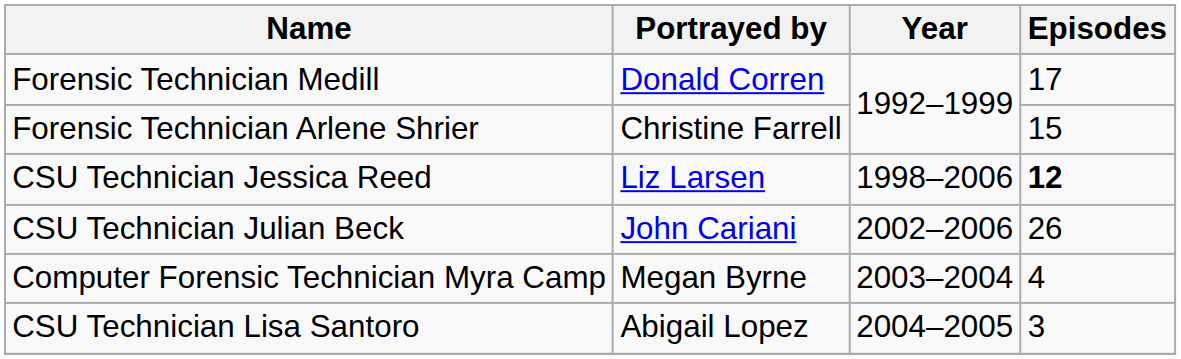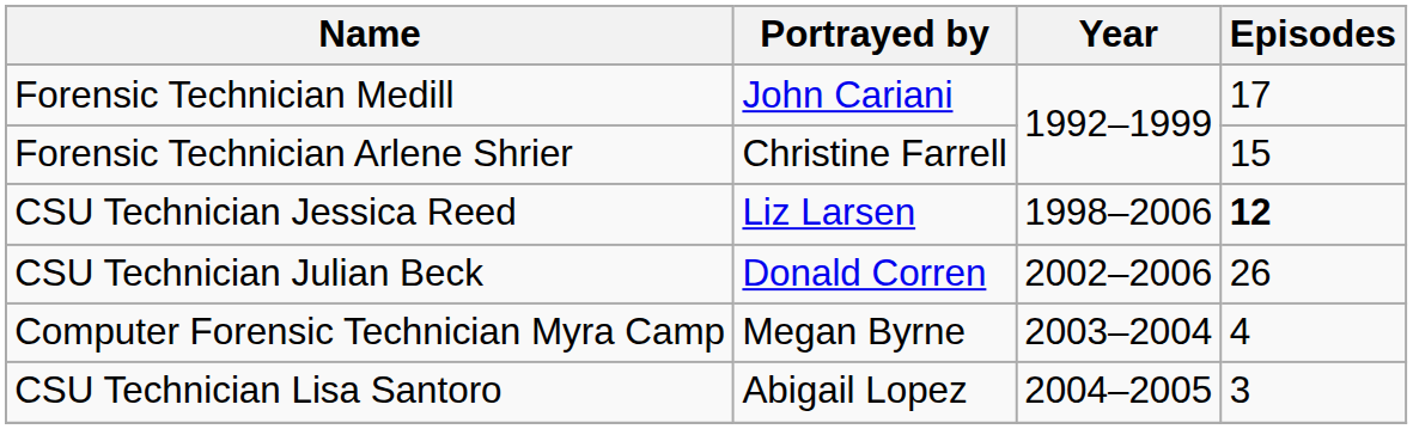Forensic Technician Medill | Portrayed by: Donald Corren -> John Cariani
CSU Technician Julian Beck | Portrayed by: John Cariani -> Donald Corren
